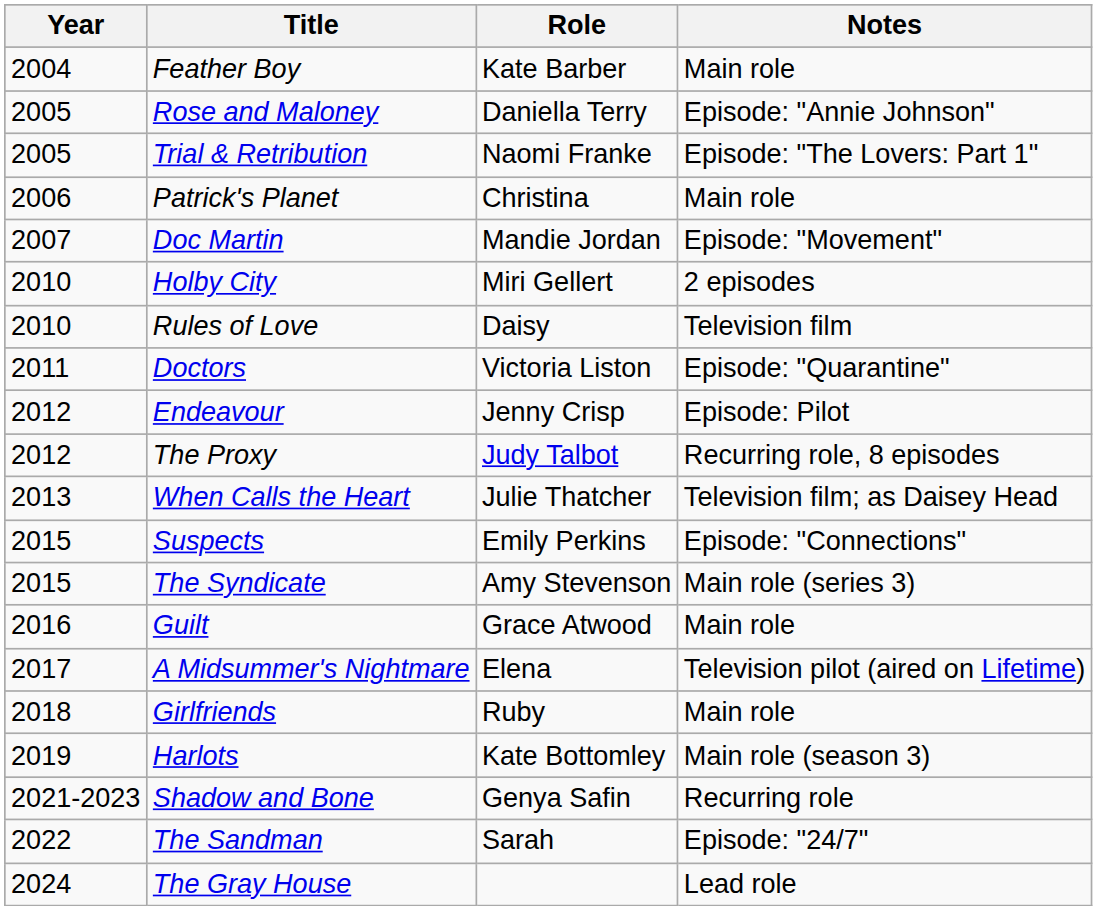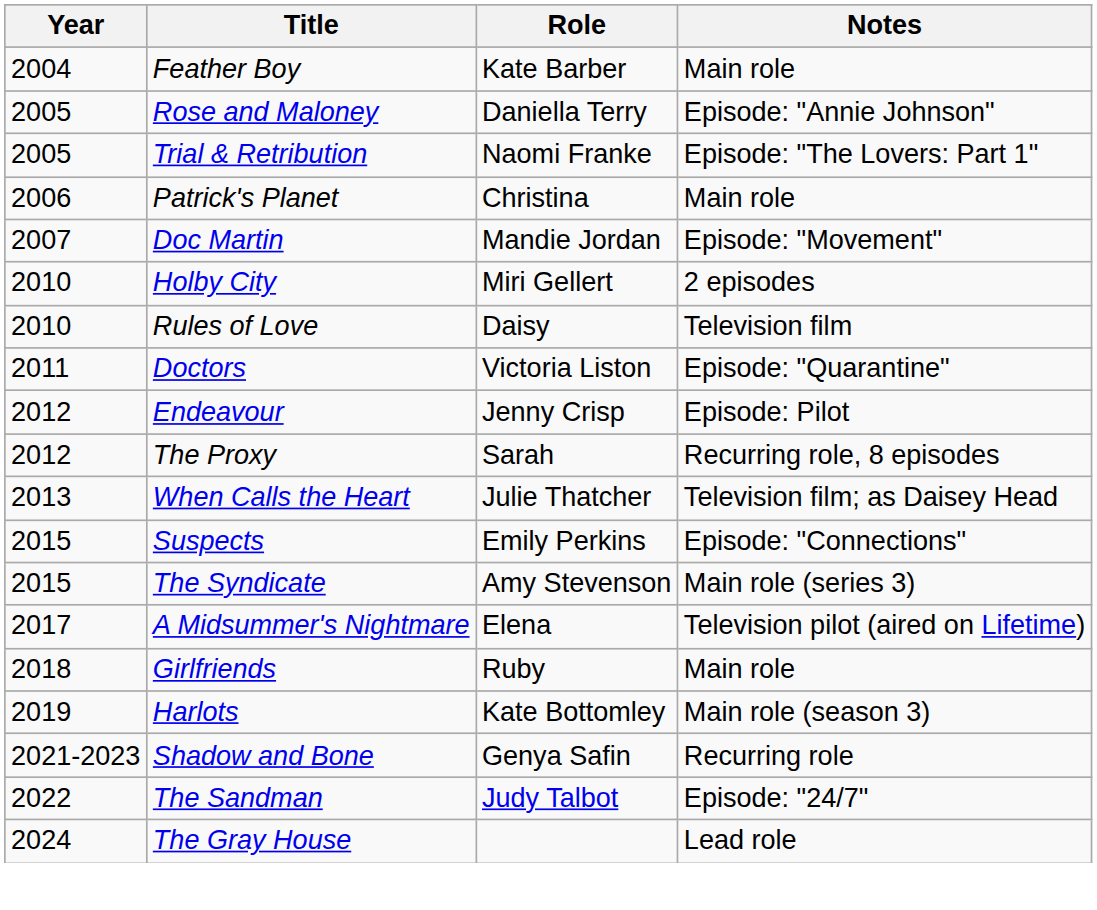The Proxy | Role: Judy Talbot -> Sarah
- row: 2016 | Guilt | Grace Atwood | Main role
The Sandman | Role: Sarah -> Judy Talbot
